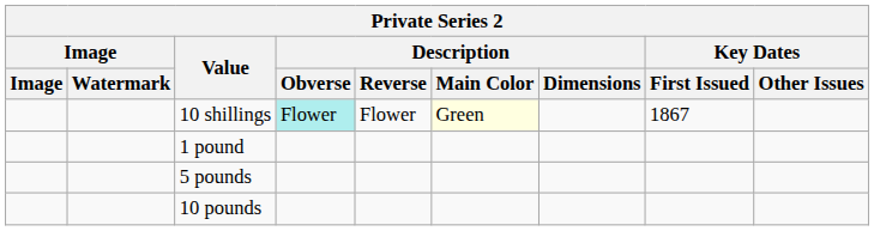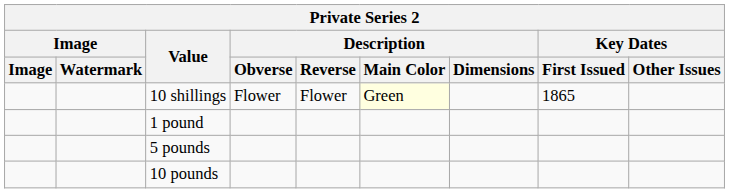10 shillings | Description / Obverse: paleturquoise background -> no background
10 shillings | Key Dates / First Issued: 1867 -> 1865
